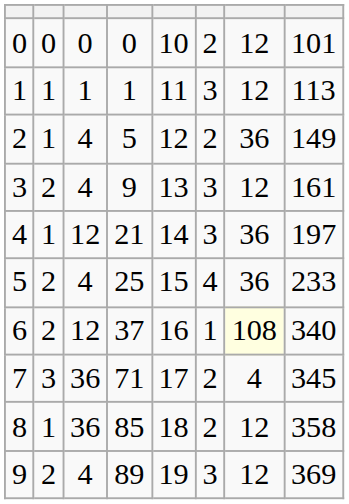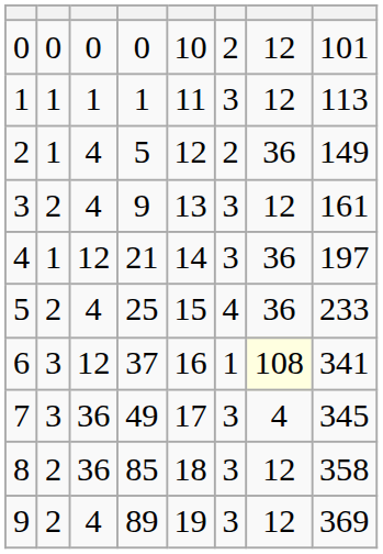6 | column 2: 2 -> 3
6 | column 8: 340 -> 341
7 | column 4: 71 -> 49
7 | column 6: 2 -> 3
8 | column 2: 1 -> 2
8 | column 6: 2 -> 3
